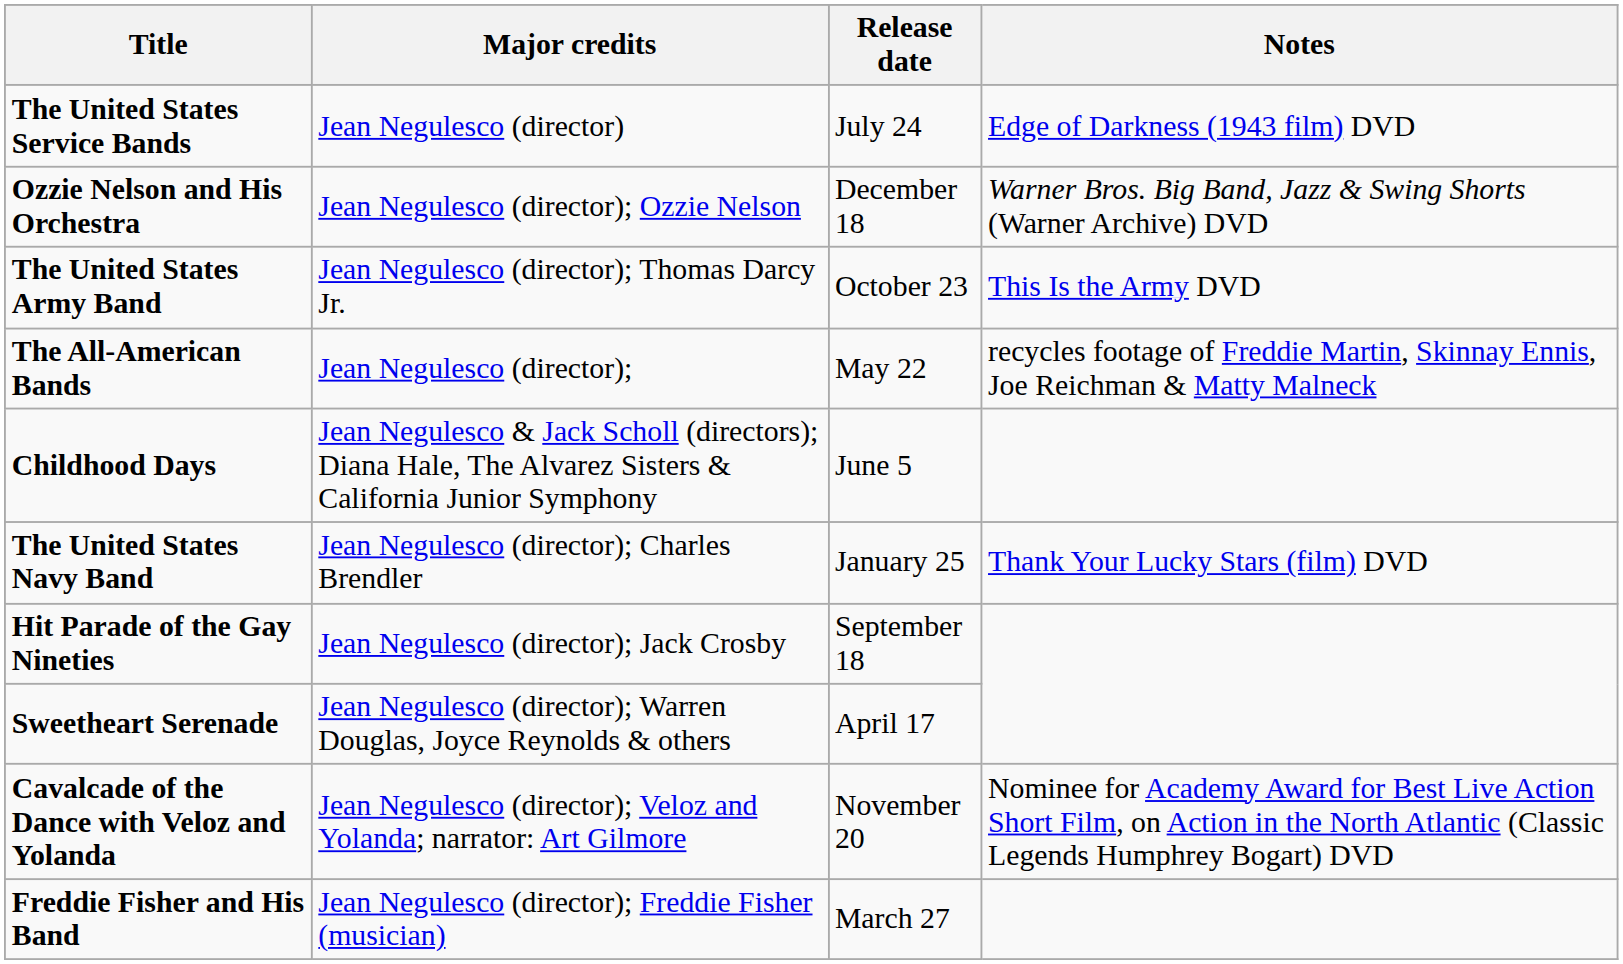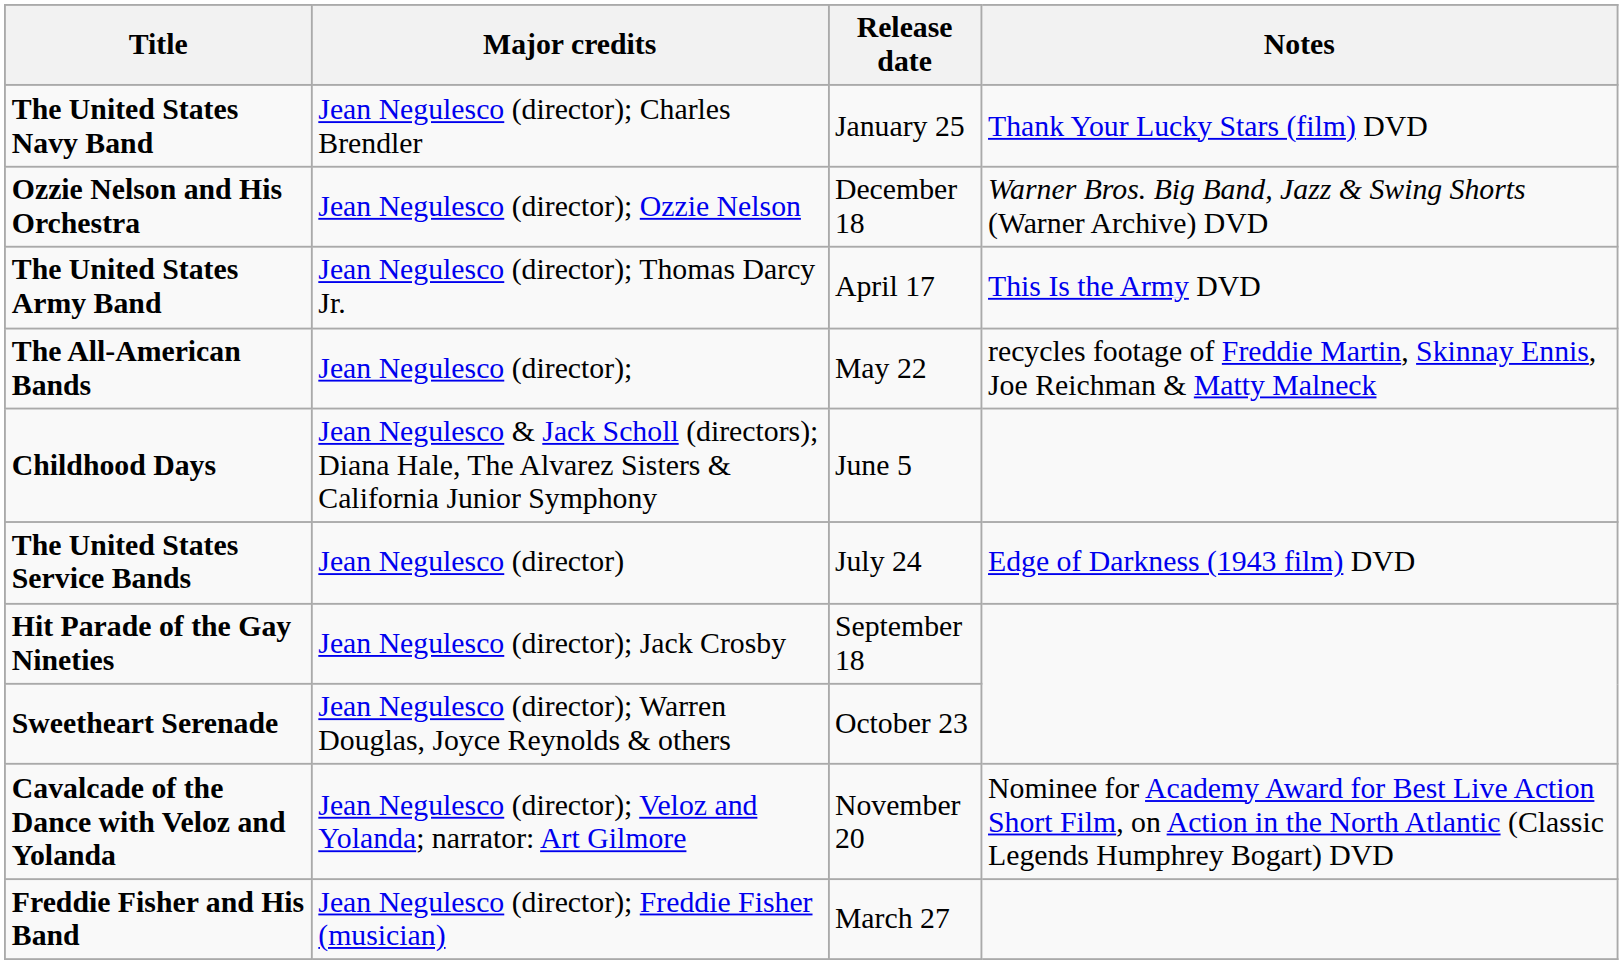rows swapped: The United States Navy Band <-> The United States Service Bands
The United States Army Band | Release date: October 23 -> April 17
Sweetheart Serenade | Release date: April 17 -> October 23
